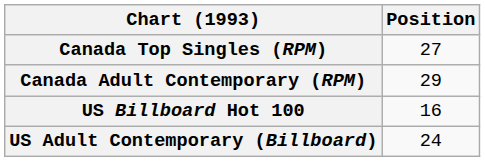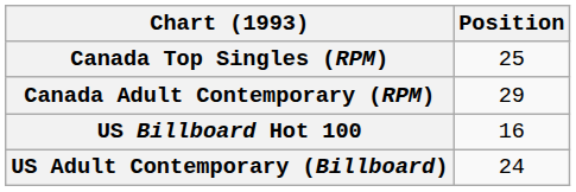Canada Top Singles (RPM) | Position: 27 -> 25
